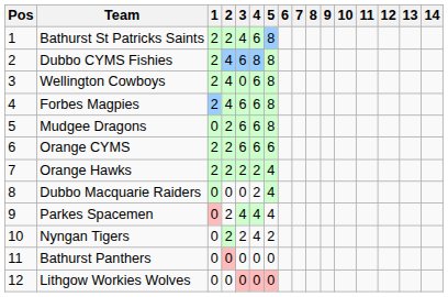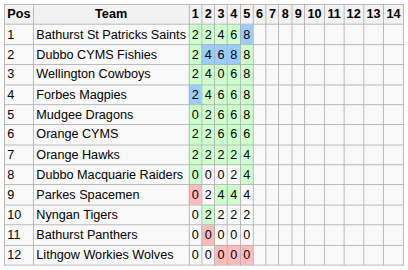Nyngan Tigers | 4: 4 -> 2
